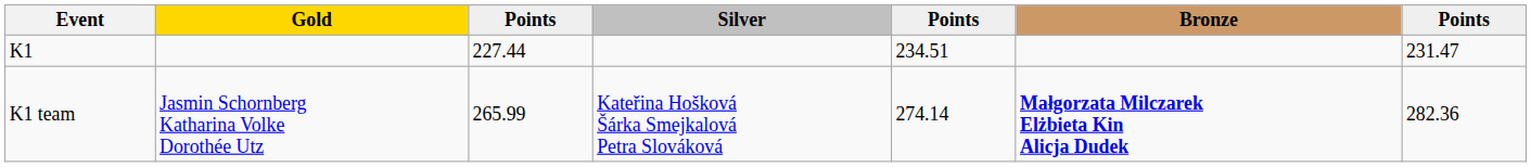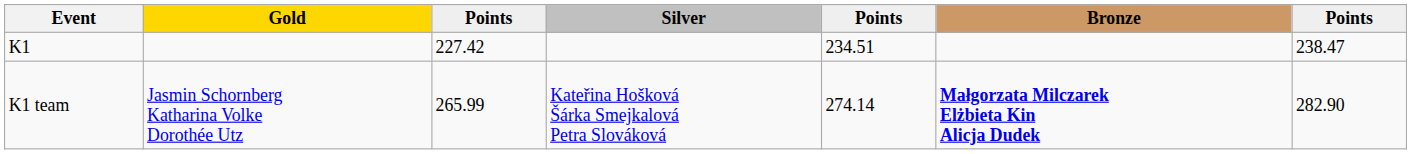K1 | column 3: 227.44 -> 227.42
K1 | column 7: 231.47 -> 238.47
K1 team | column 7: 282.36 -> 282.90
